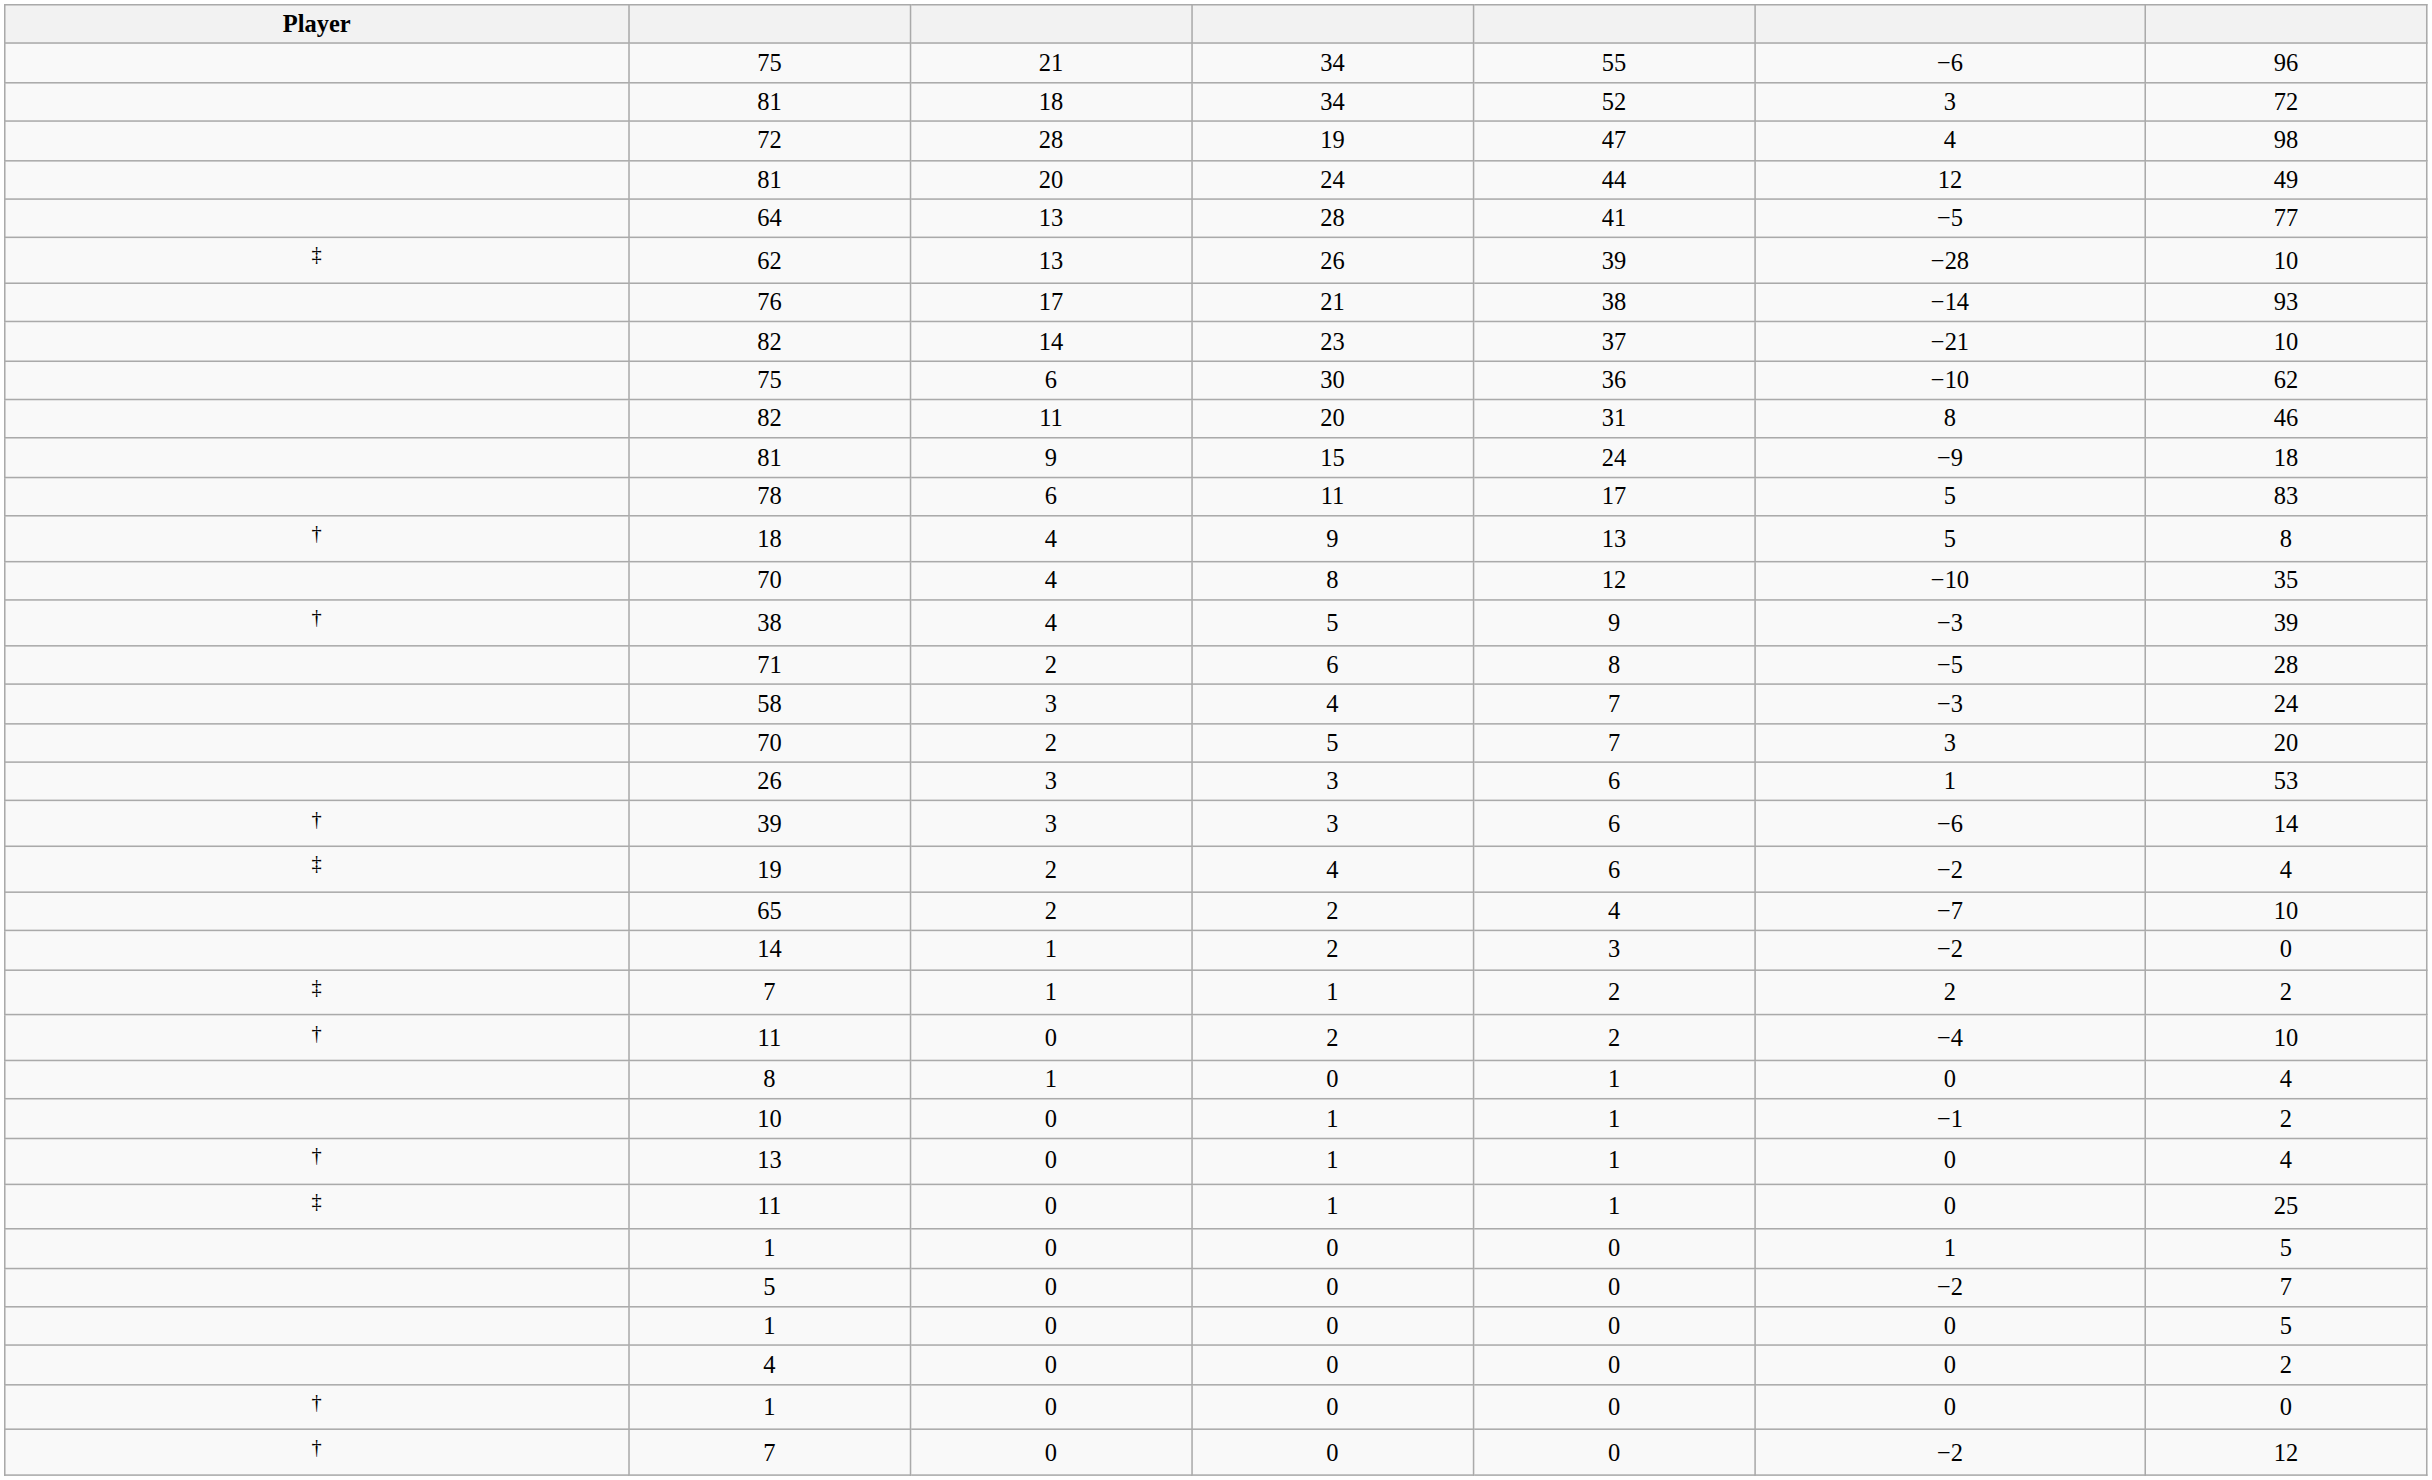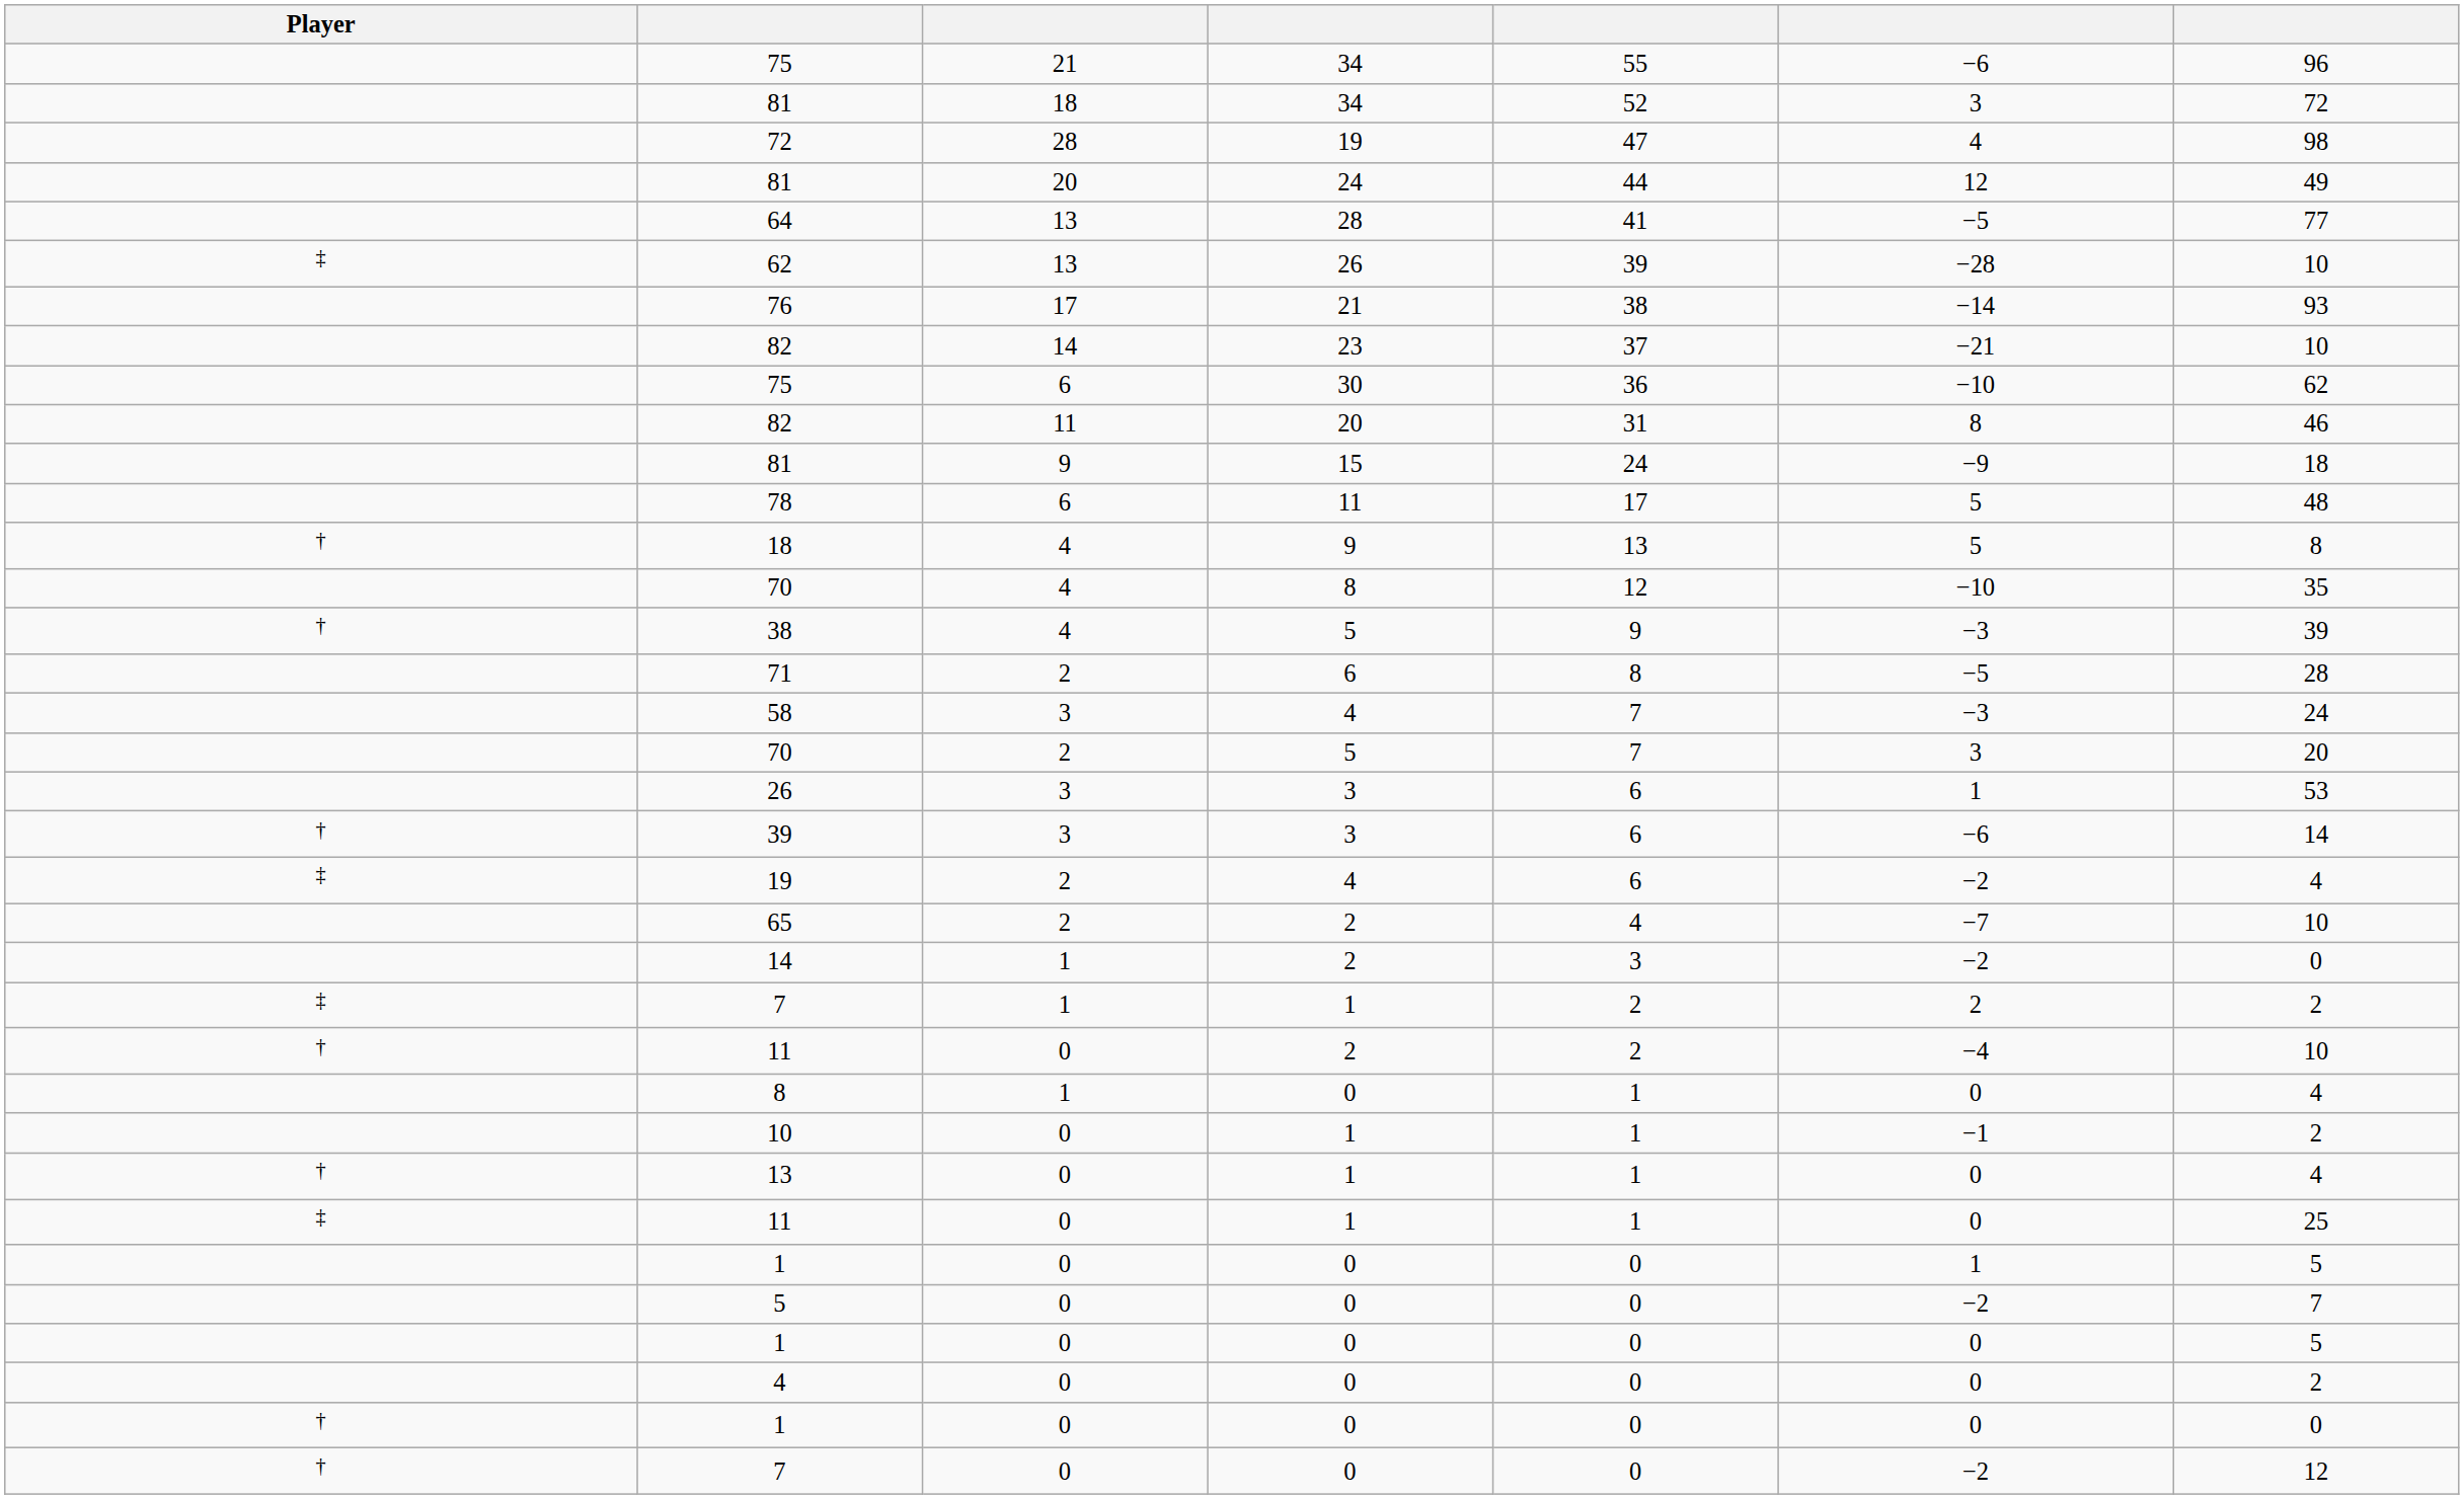78 | column 7: 83 -> 48
